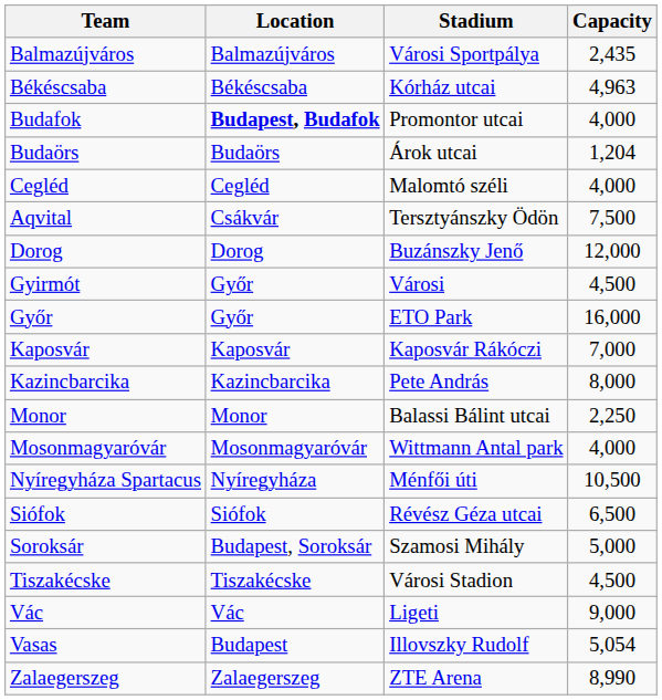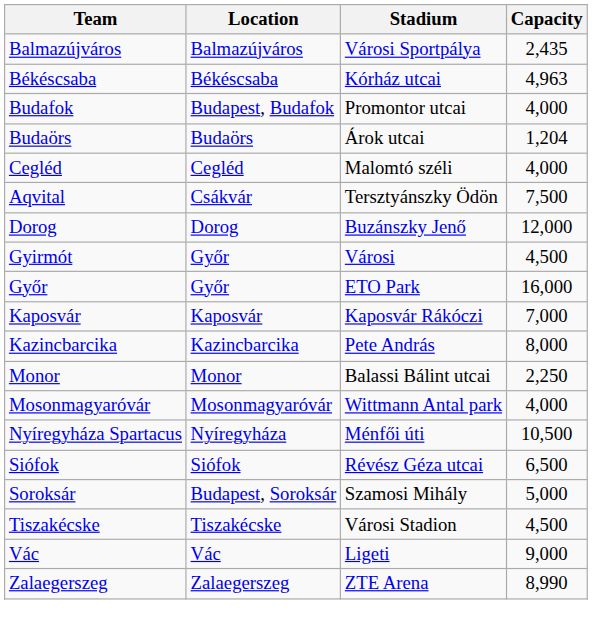Budafok | Location: bold -> normal
- row: Vasas | Budapest | Illovszky Rudolf | 5,054
